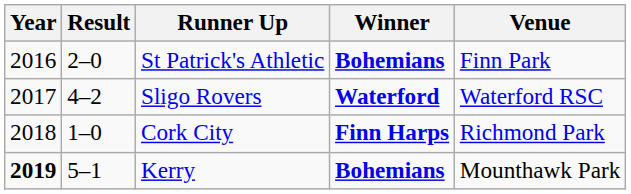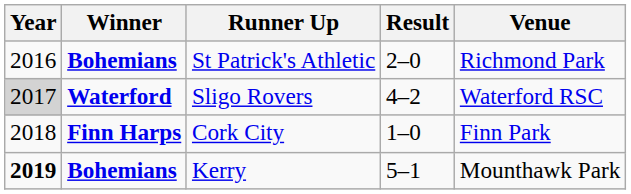columns swapped: Winner <-> Result
St Patrick's Athletic | Venue: Finn Park -> Richmond Park
Sligo Rovers | Year: no background -> lightgrey background
Cork City | Venue: Richmond Park -> Finn Park
